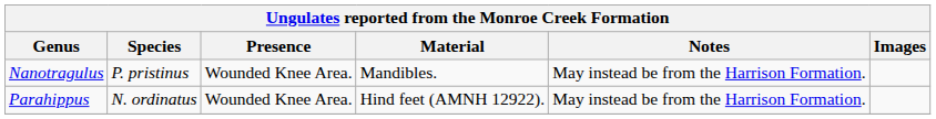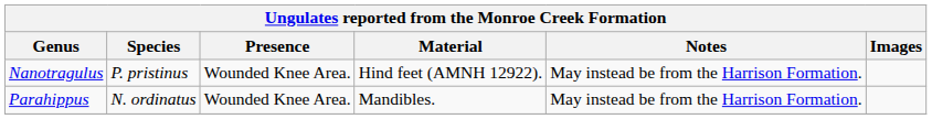Nanotragulus | Material: Mandibles. -> Hind feet (AMNH 12922).
Parahippus | Material: Hind feet (AMNH 12922). -> Mandibles.
